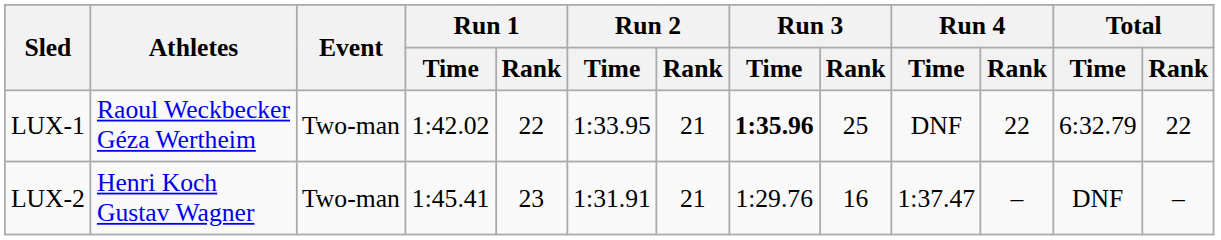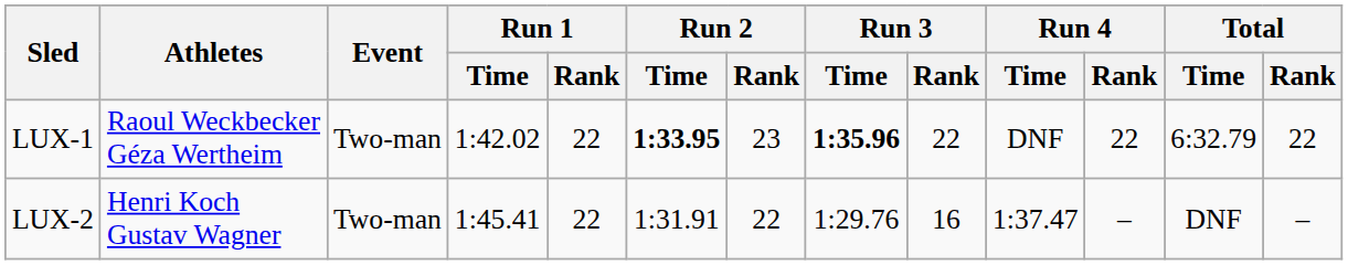LUX-1 | Run 2 / Time: normal -> bold
LUX-1 | Run 2 / Rank: 21 -> 23
LUX-1 | Run 3 / Rank: 25 -> 22
LUX-2 | Run 1 / Rank: 23 -> 22
LUX-2 | Run 2 / Rank: 21 -> 22
